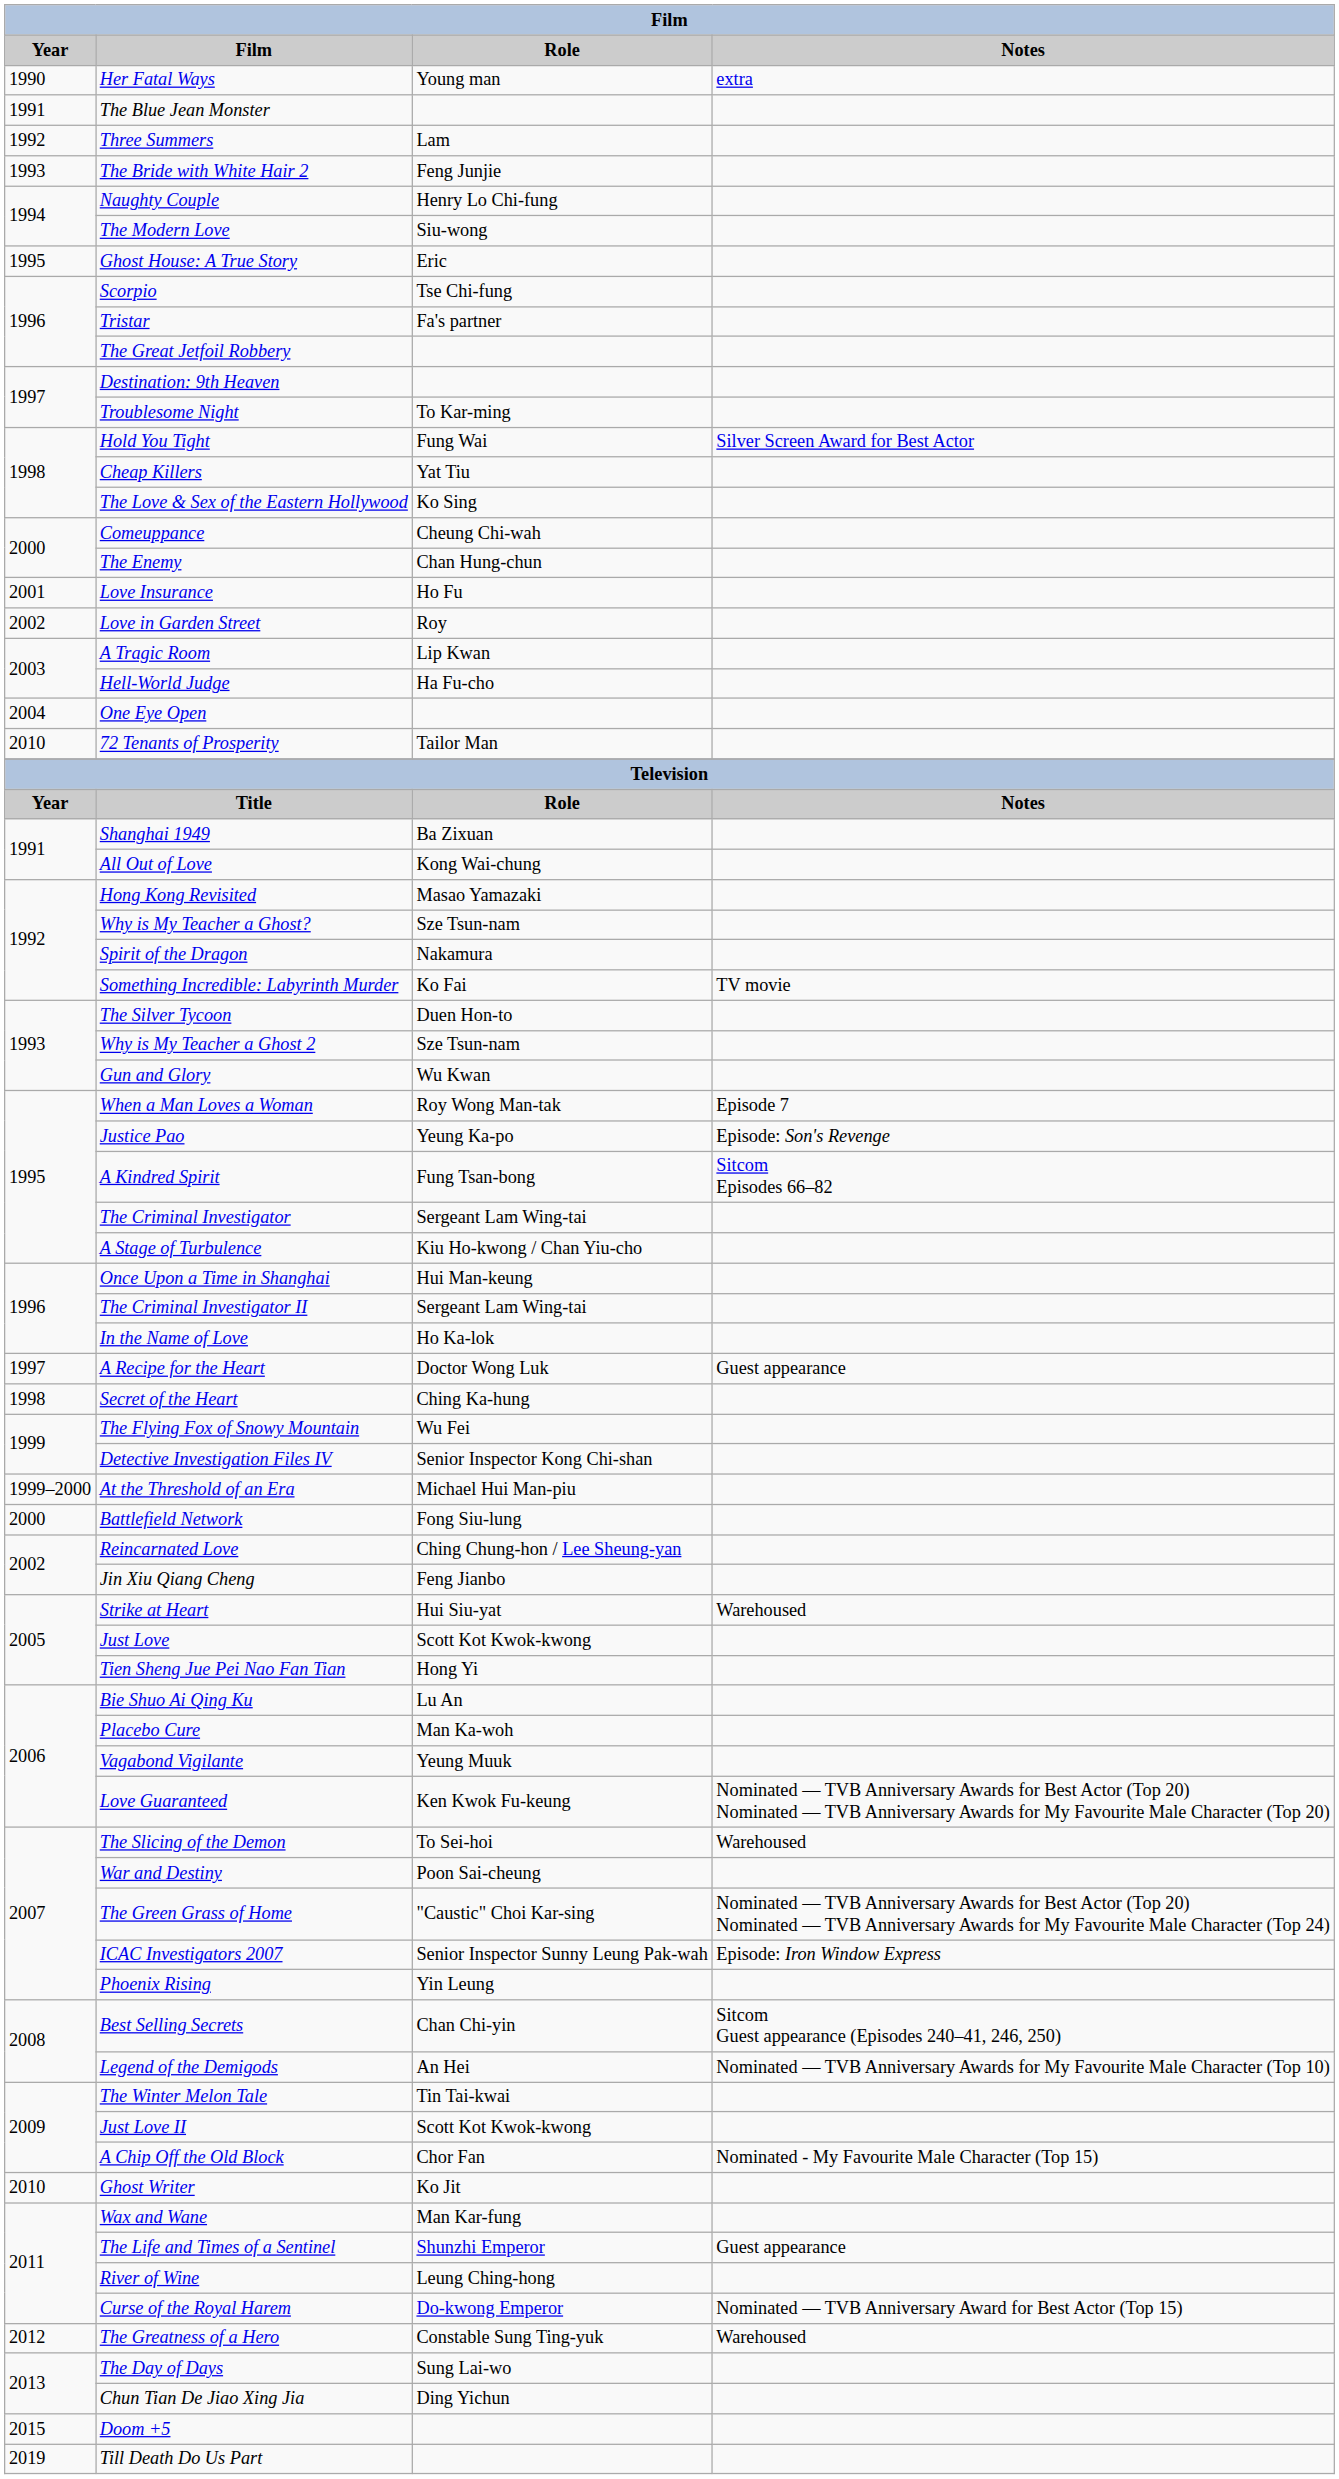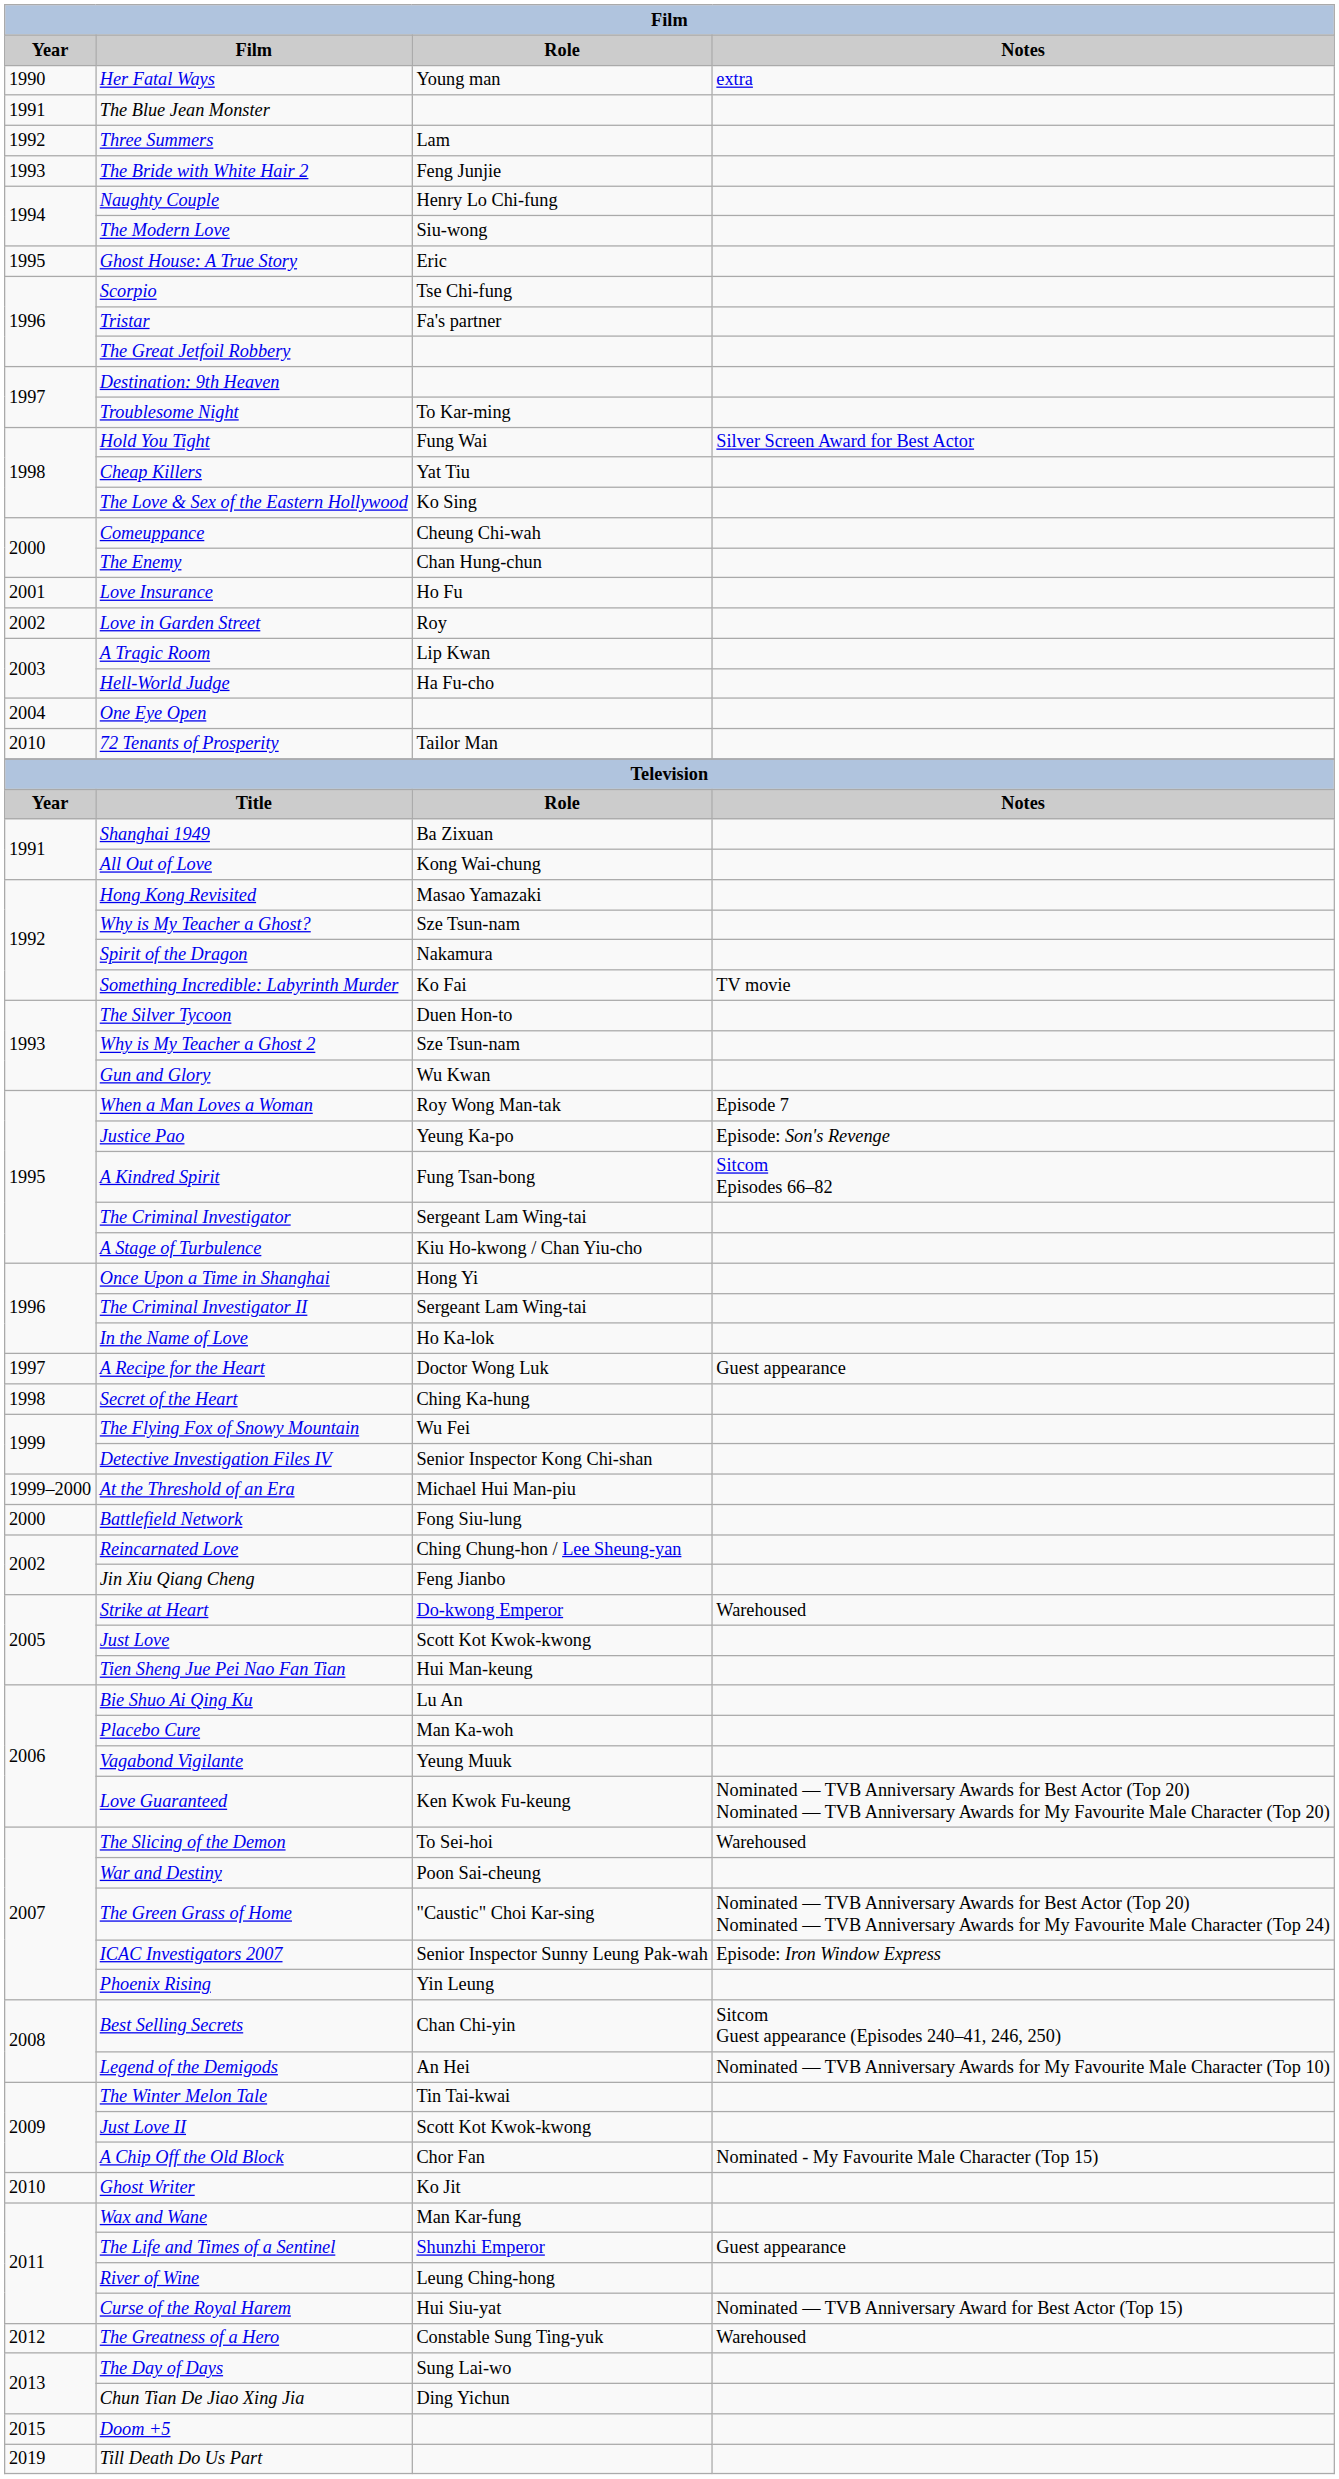Once Upon a Time in Shanghai | Role: Hui Man-keung -> Hong Yi
Strike at Heart | Role: Hui Siu-yat -> Do-kwong Emperor
Tien Sheng Jue Pei Nao Fan Tian | Role: Hong Yi -> Hui Man-keung
Curse of the Royal Harem | Role: Do-kwong Emperor -> Hui Siu-yat
